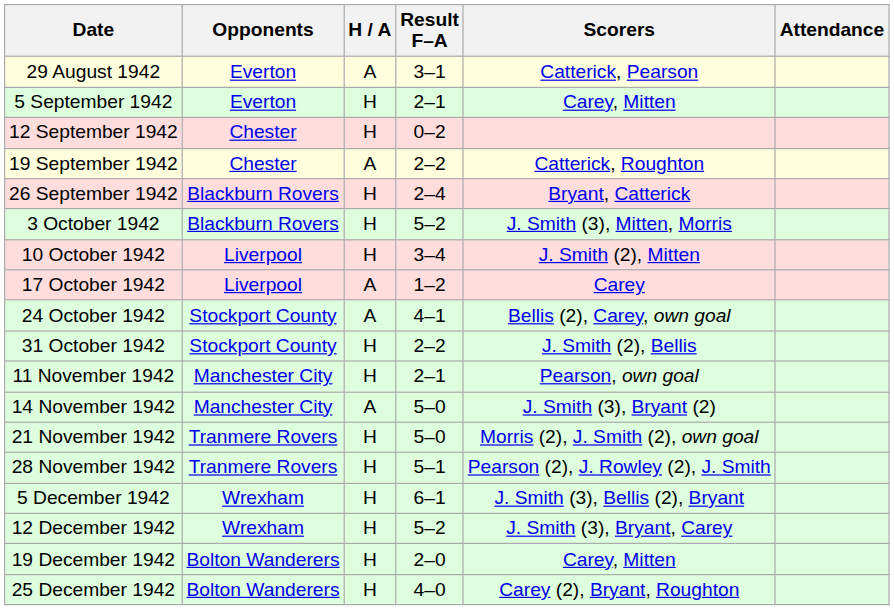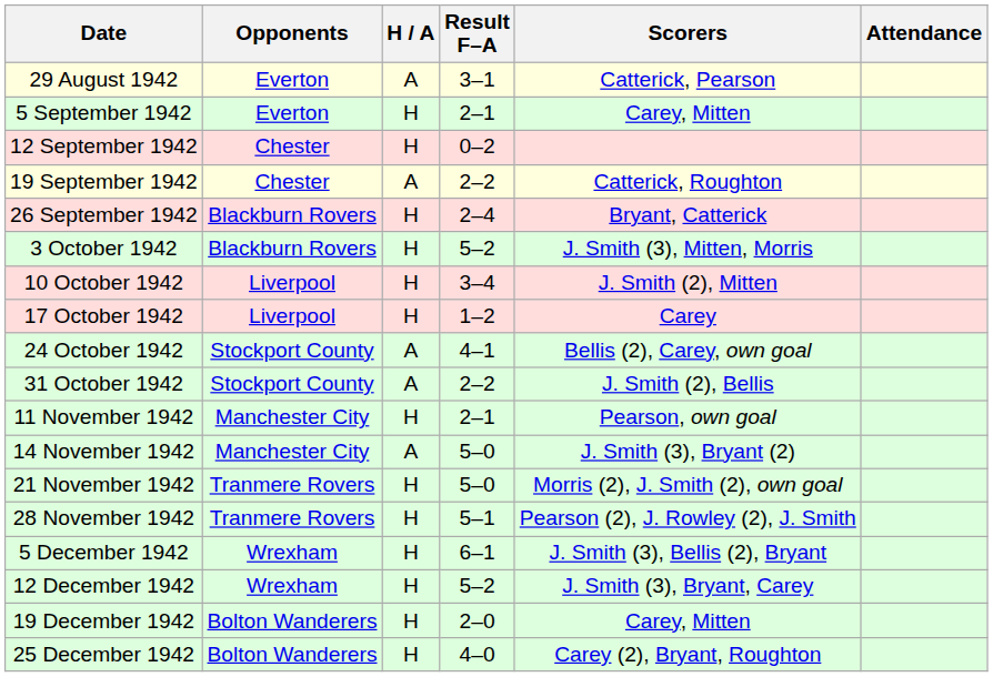17 October 1942 | H / A: A -> H
31 October 1942 | H / A: H -> A
